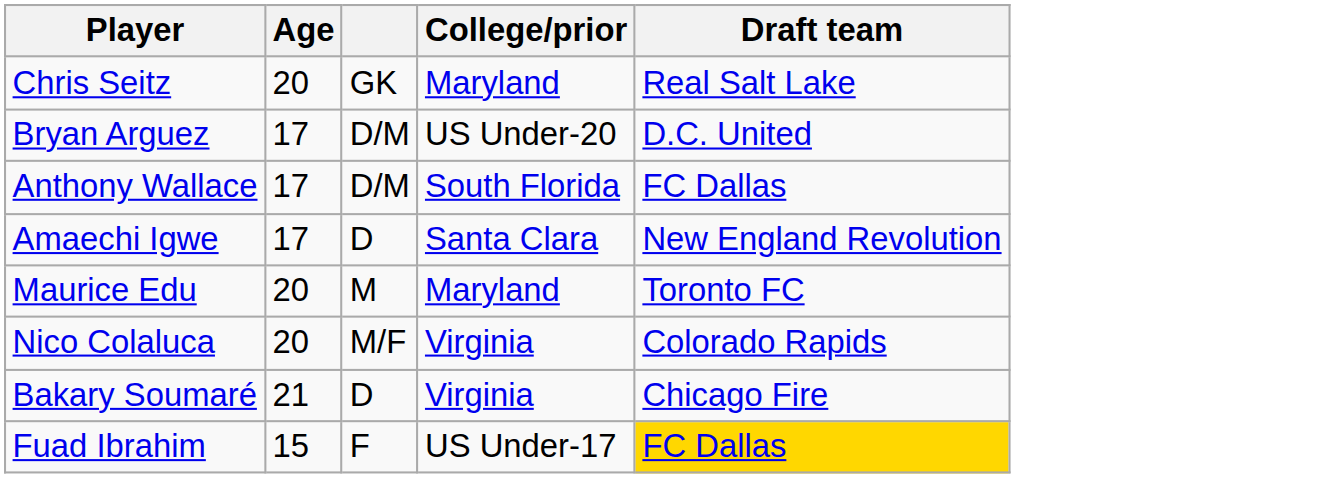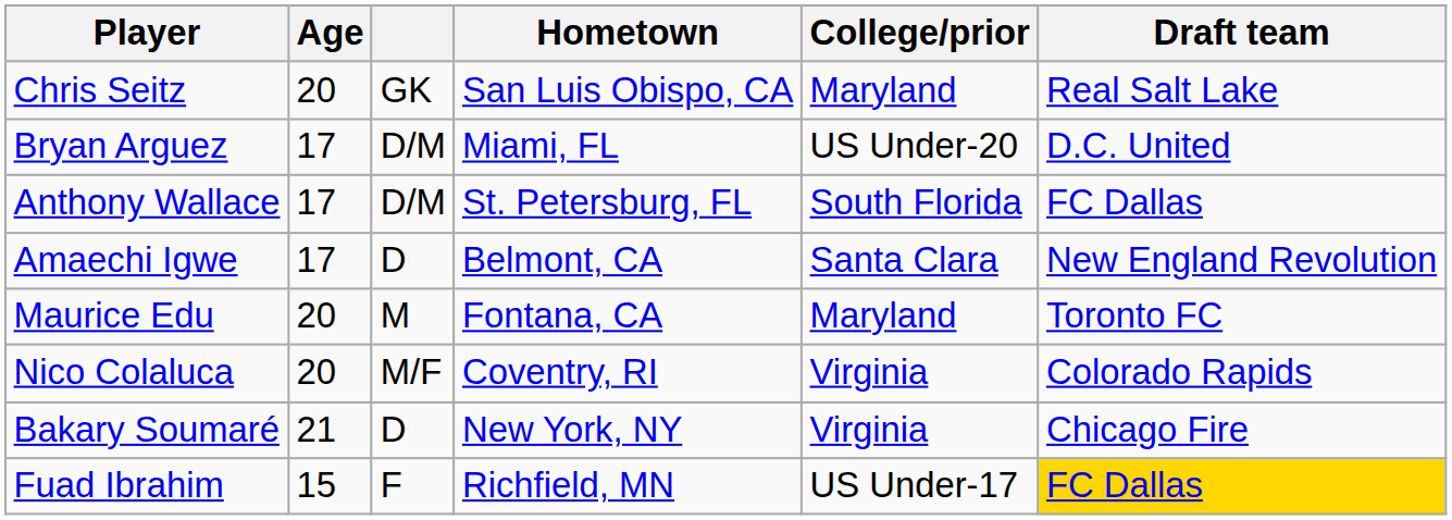+ column: Hometown | San Luis Obispo, CA | Miami, FL | St. Petersburg, FL | Belmont, CA | Fontana, CA | Coventry, RI | New York, NY | Richfield, MN
